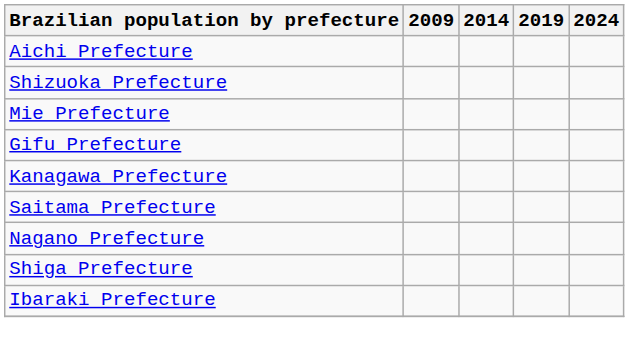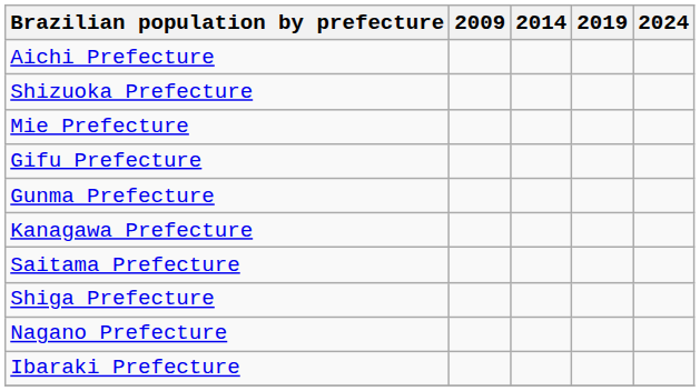+ row: Gunma Prefecture
rows swapped: Shiga Prefecture <-> Nagano Prefecture
